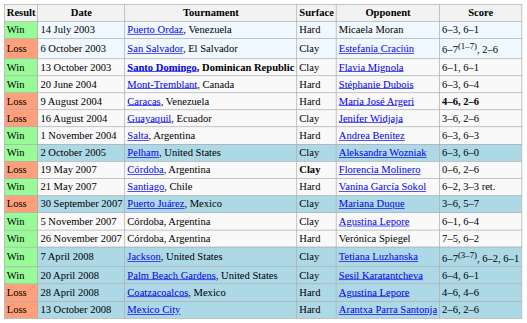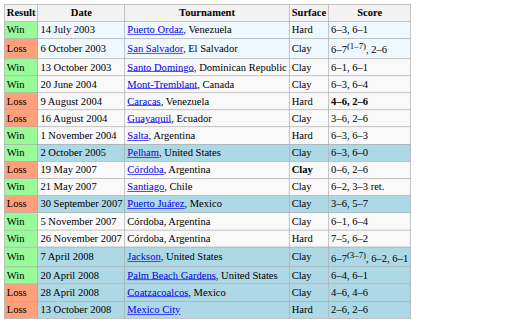- column: Opponent | Micaela Moran | Estefanía Craciún | Flavia Mignola | Stéphanie Dubois | María José Argeri | Jenifer Widjaja | Andrea Benítez | Aleksandra Wozniak | Florencia Molinero | Vanina García Sokol | Mariana Duque | Agustina Lepore | Verónica Spiegel | Tetiana Luzhanska | Sesil Karatantcheva | Agustina Lepore | Arantxa Parra Santonja
13 October 2003 | Tournament: bold -> normal
20 June 2004 | Surface: Hard -> Clay
21 May 2007 | Surface: Hard -> Clay
28 April 2008 | Surface: Hard -> Clay
